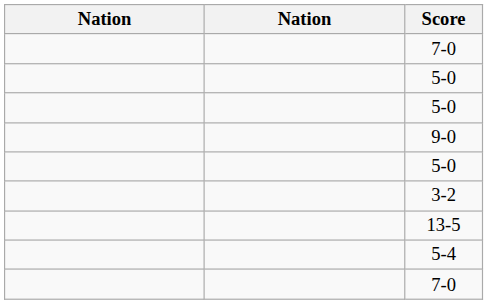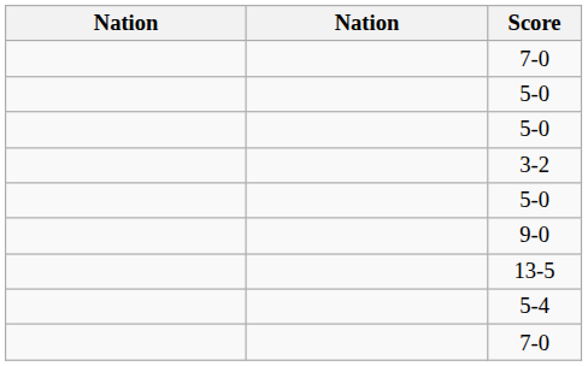rows swapped: 9-0 <-> 3-2
